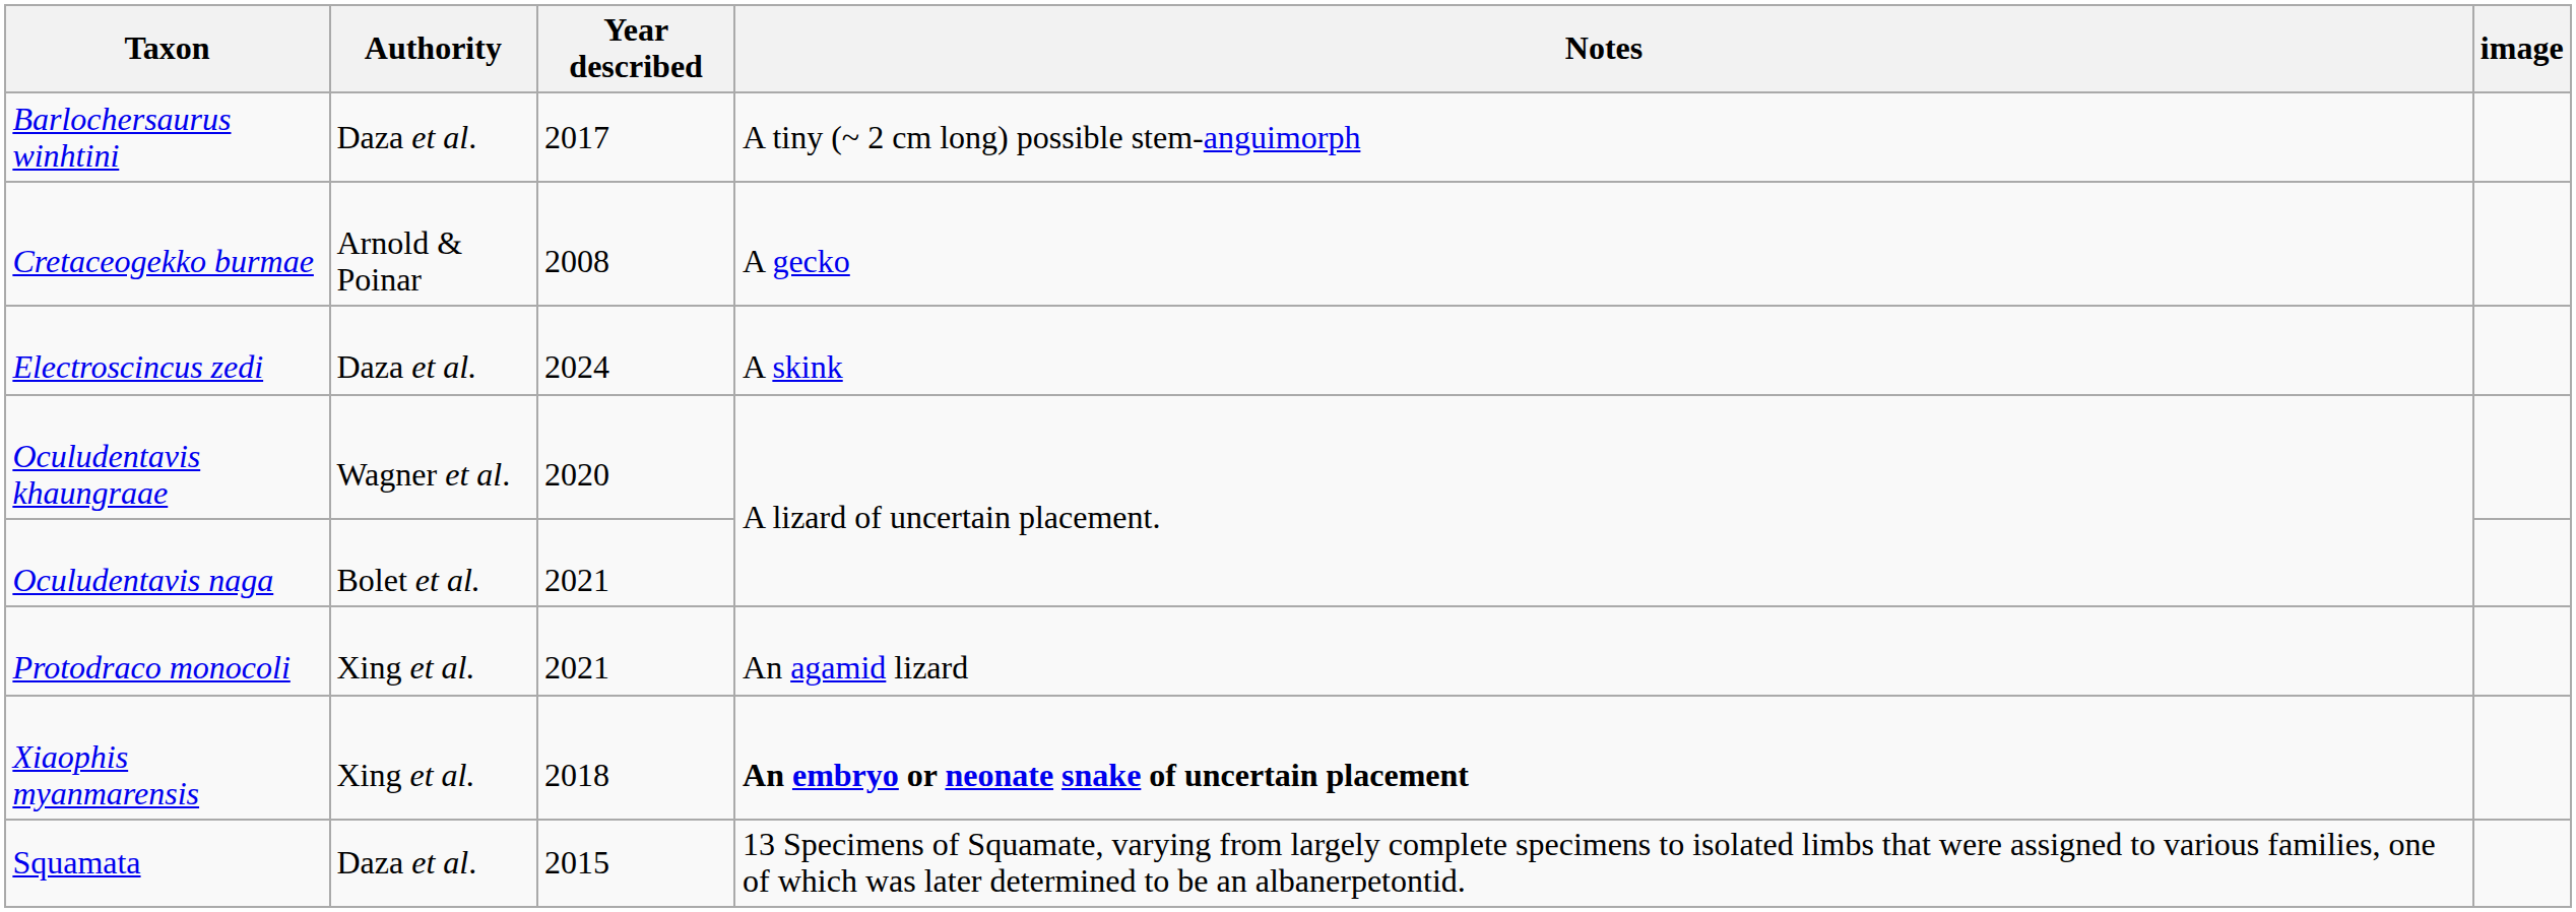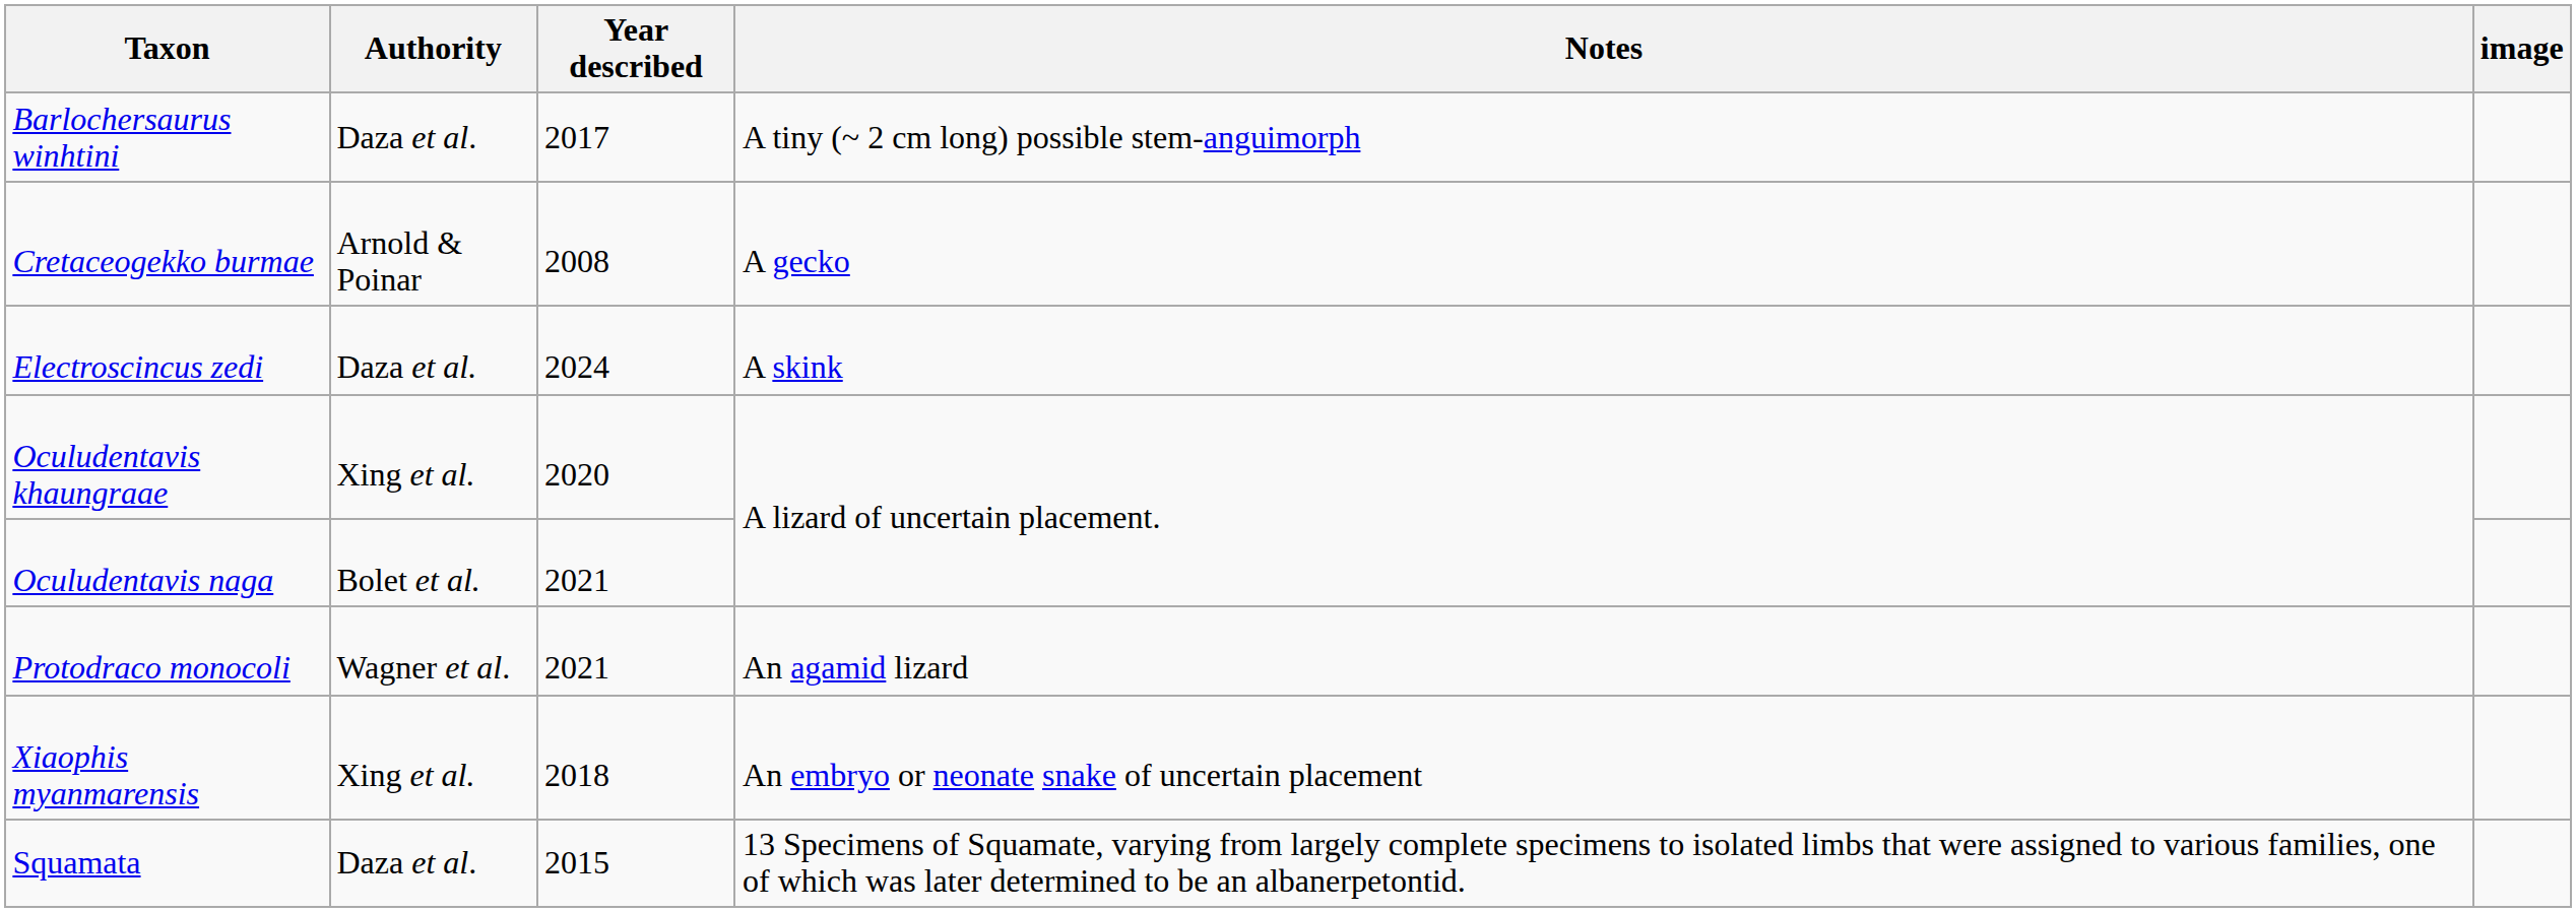Oculudentavis khaungraae | Authority: Wagner et al. -> Xing et al.
Protodraco monocoli | Authority: Xing et al. -> Wagner et al.
Xiaophis myanmarensis | Notes: bold -> normal
